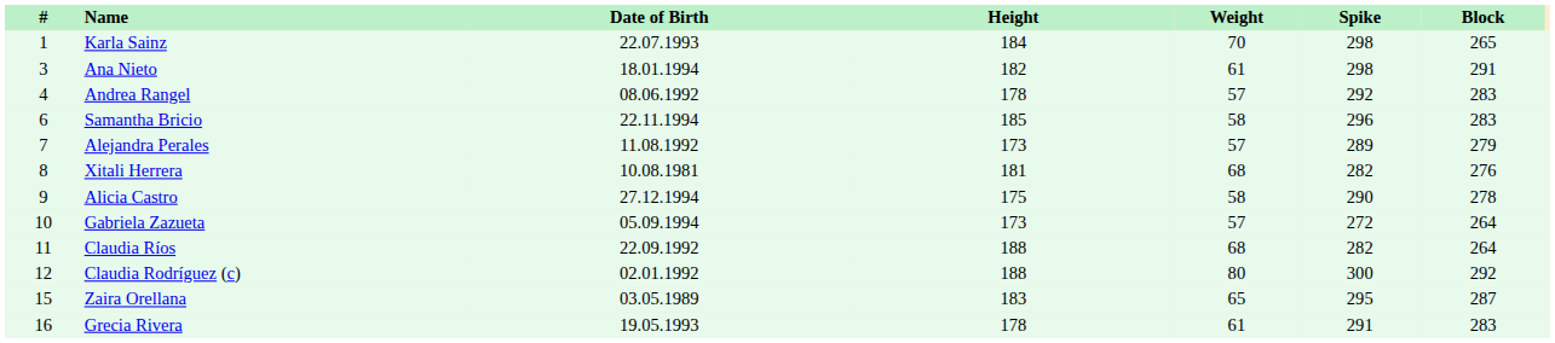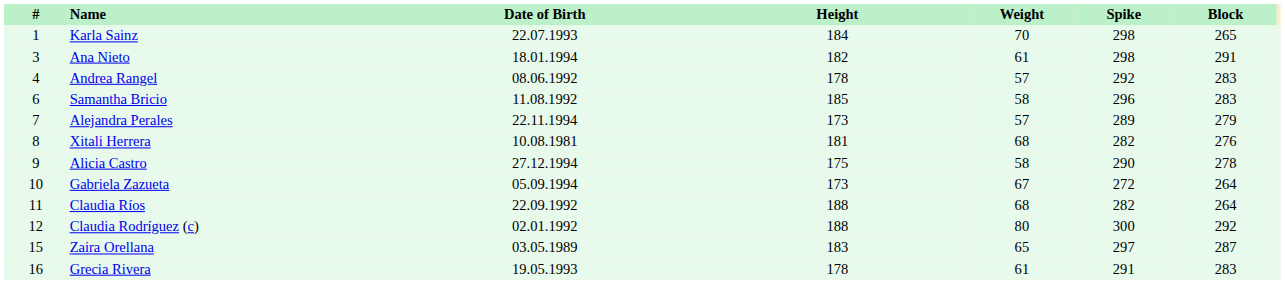Samantha Bricio | Date of Birth: 22.11.1994 -> 11.08.1992
Alejandra Perales | Date of Birth: 11.08.1992 -> 22.11.1994
Gabriela Zazueta | Weight: 57 -> 67
Zaira Orellana | Spike: 295 -> 297
